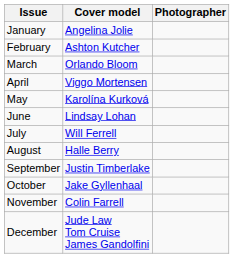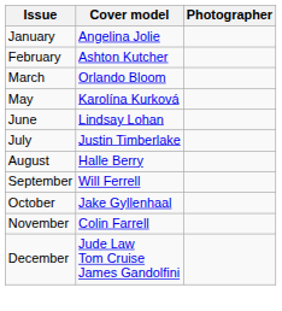- row: April | Viggo Mortensen
July | Cover model: Will Ferrell -> Justin Timberlake
September | Cover model: Justin Timberlake -> Will Ferrell
